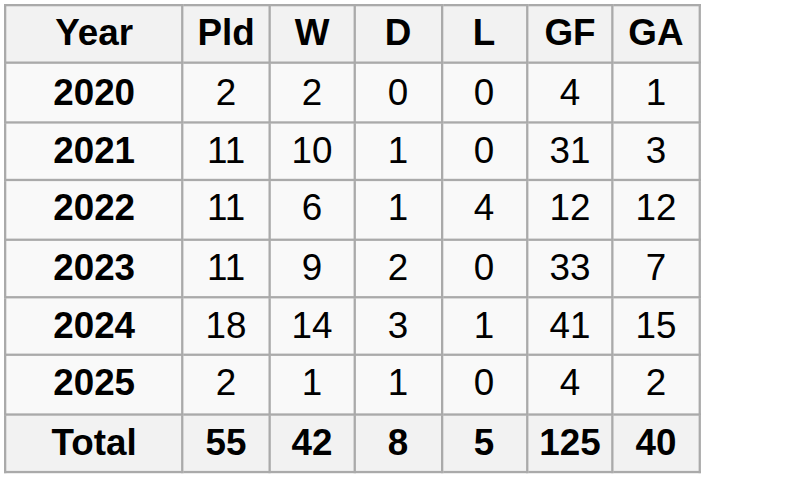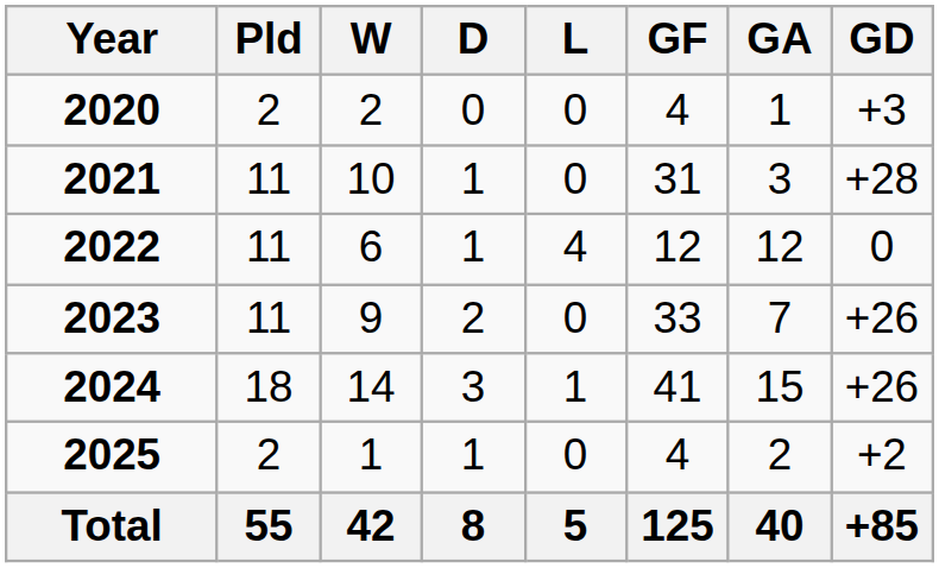+ column: GD | +3 | +28 | 0 | +26 | +26 | +2 | +85
